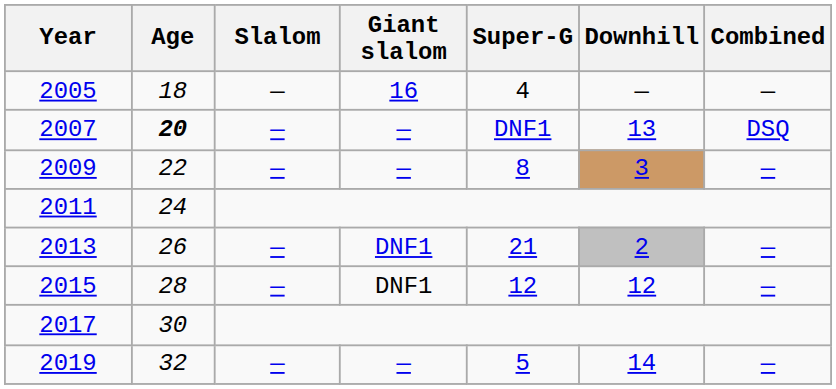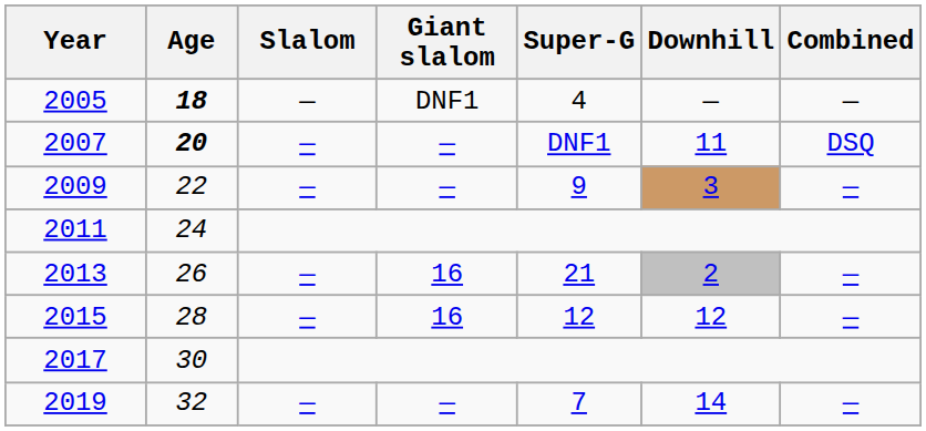2005 | Age: normal -> bold
2005 | Giant slalom: 16 -> DNF1
2007 | Downhill: 13 -> 11
2009 | Super-G: 8 -> 9
2013 | Giant slalom: DNF1 -> 16
2015 | Giant slalom: DNF1 -> 16
2019 | Super-G: 5 -> 7
